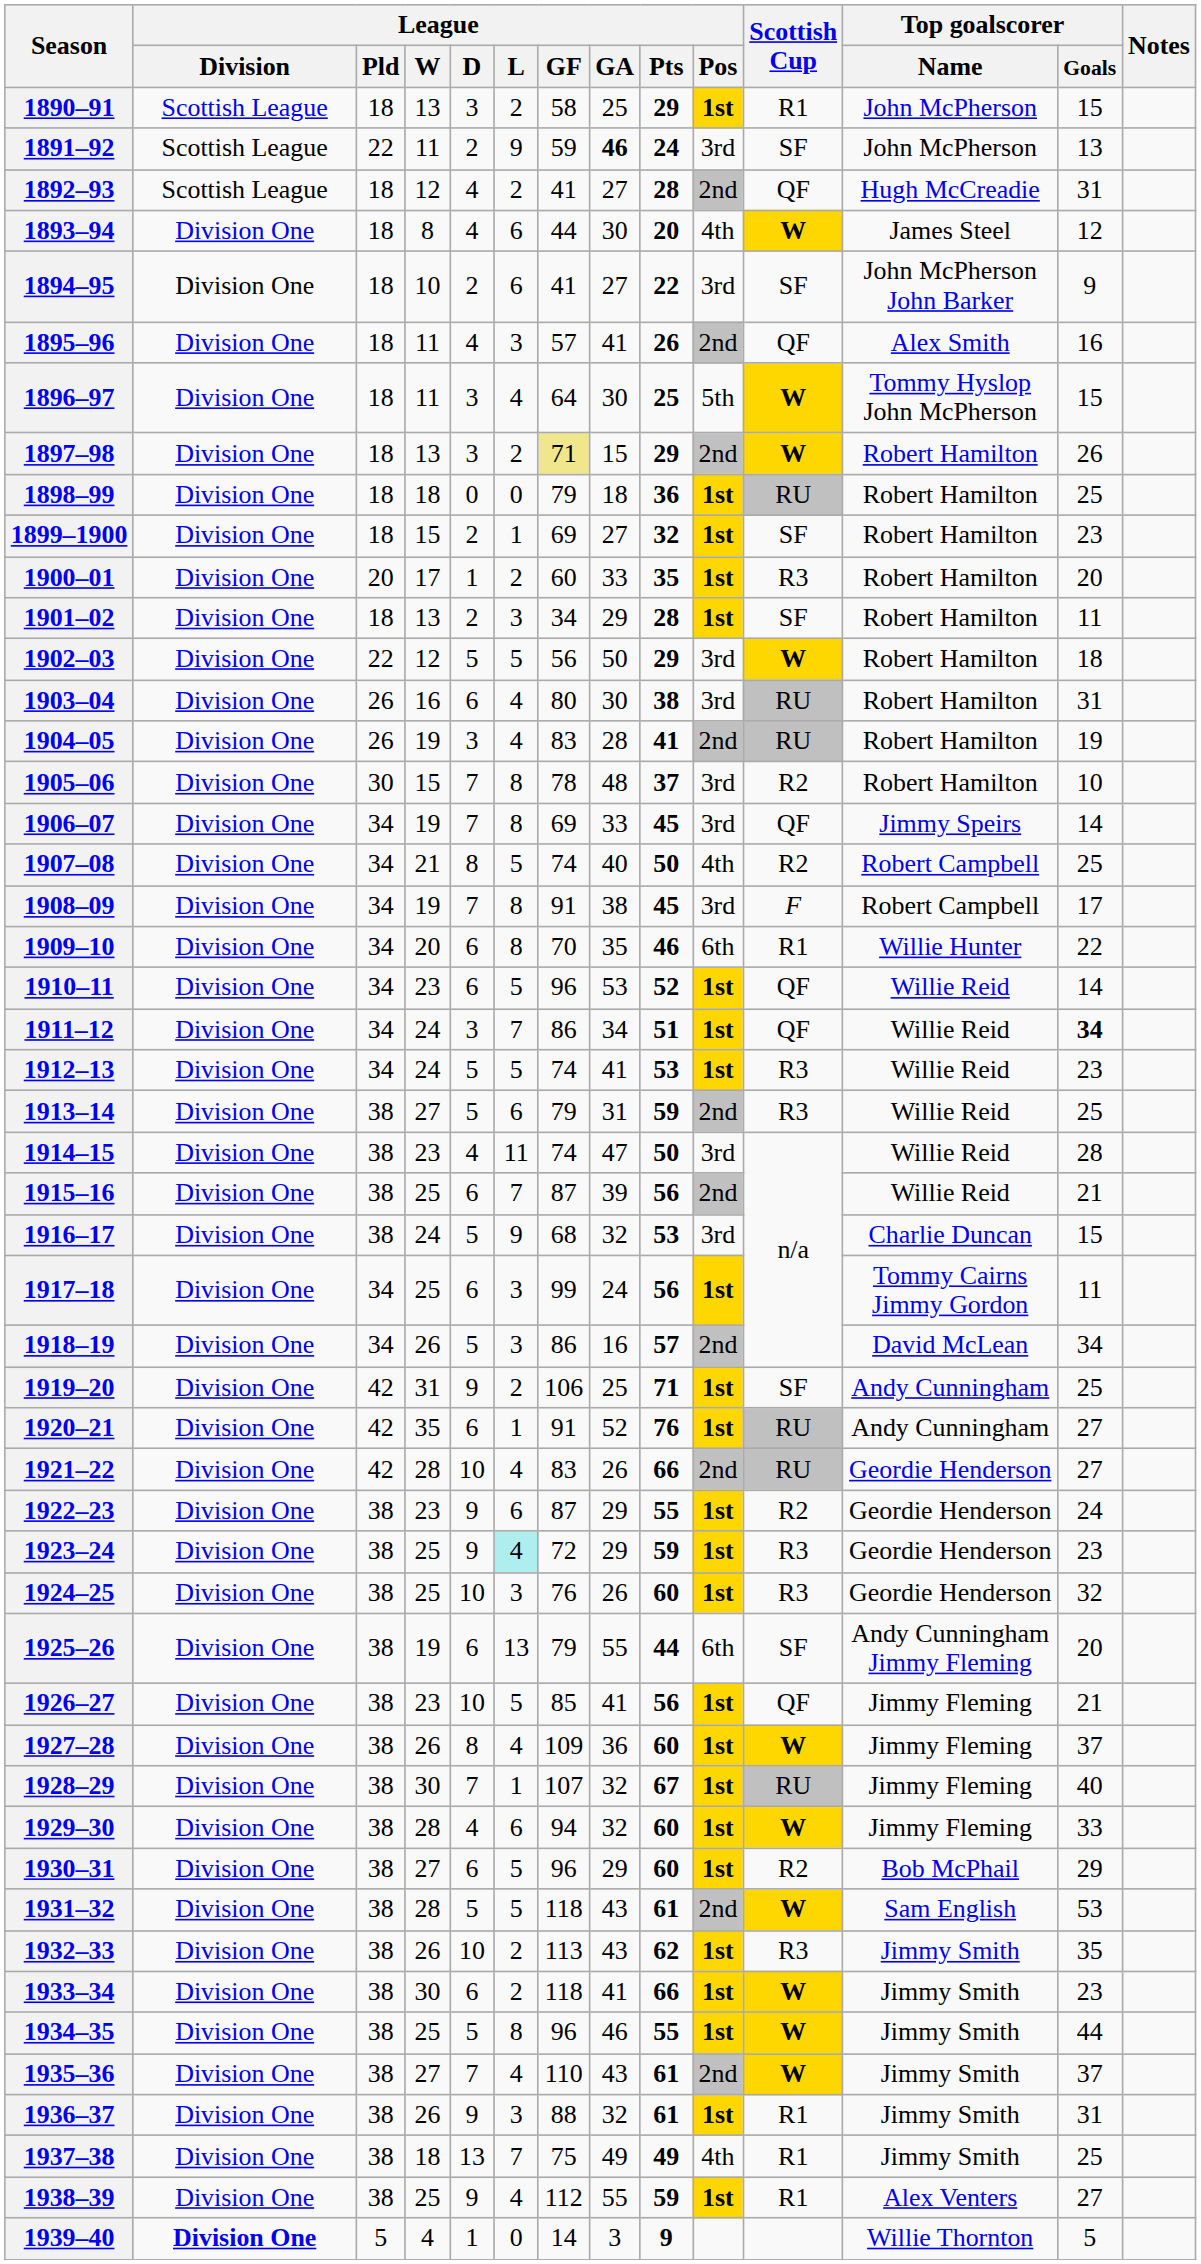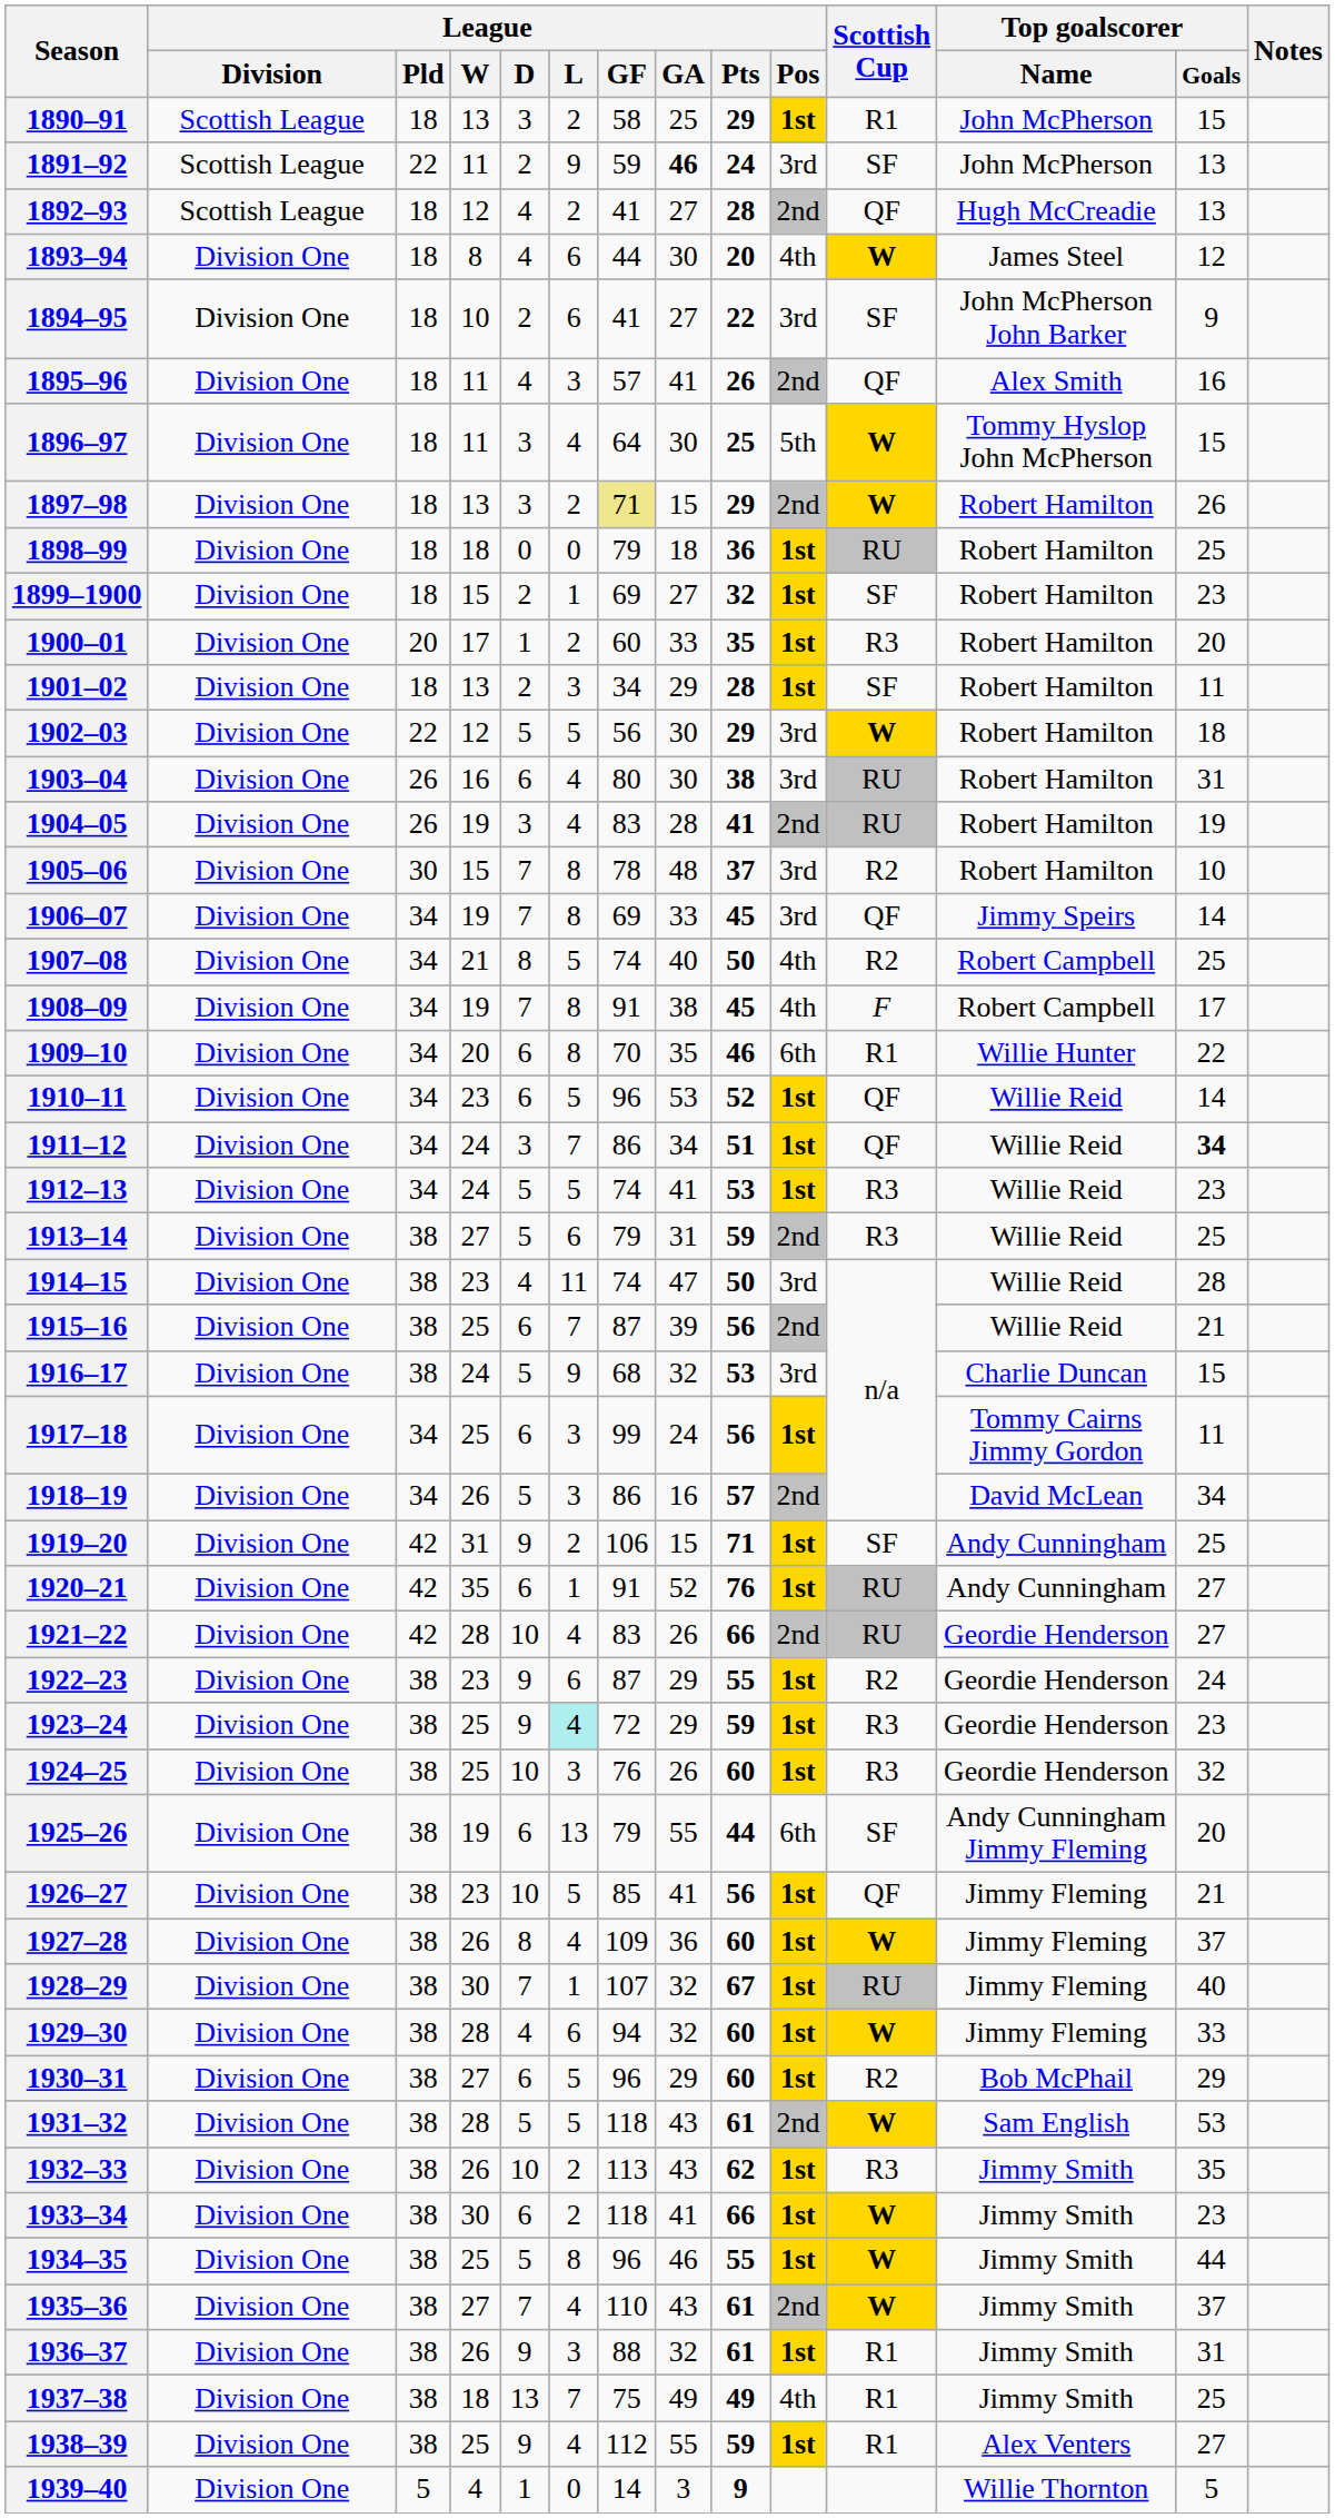1892–93 | Top goalscorer / Goals: 31 -> 13
1902–03 | League / GA: 50 -> 30
1908–09 | League / Pos: 3rd -> 4th
1919–20 | League / GA: 25 -> 15
1939–40 | League / Division: bold -> normal
